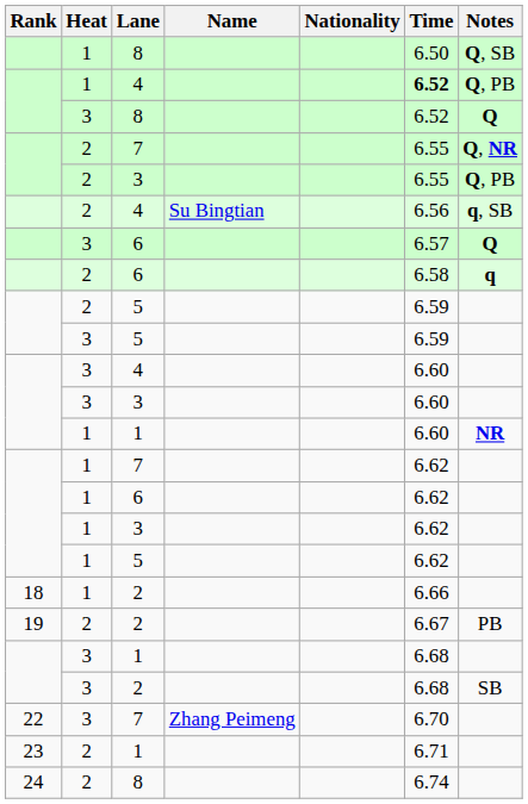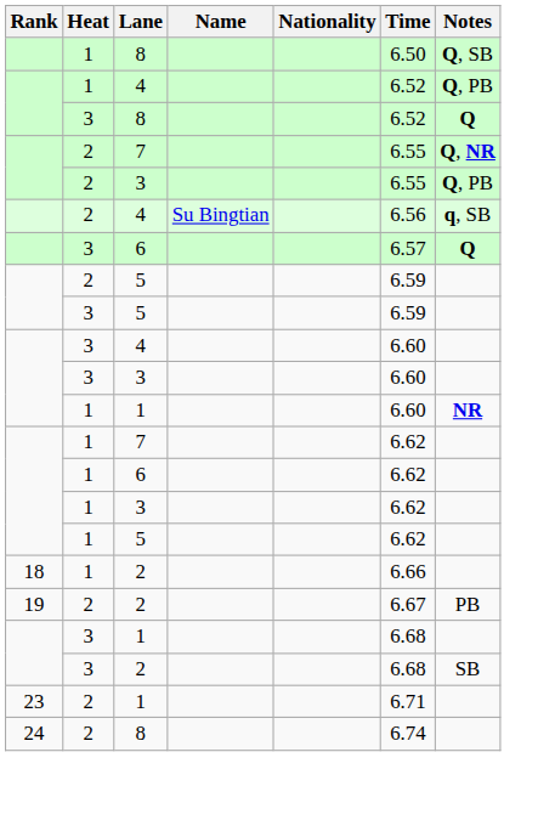1 / 4 | Time: bold -> normal
- row: 2 | 6 | 6.58 | q
- row: 22 | 3 | 7 | Zhang Peimeng | 6.70
